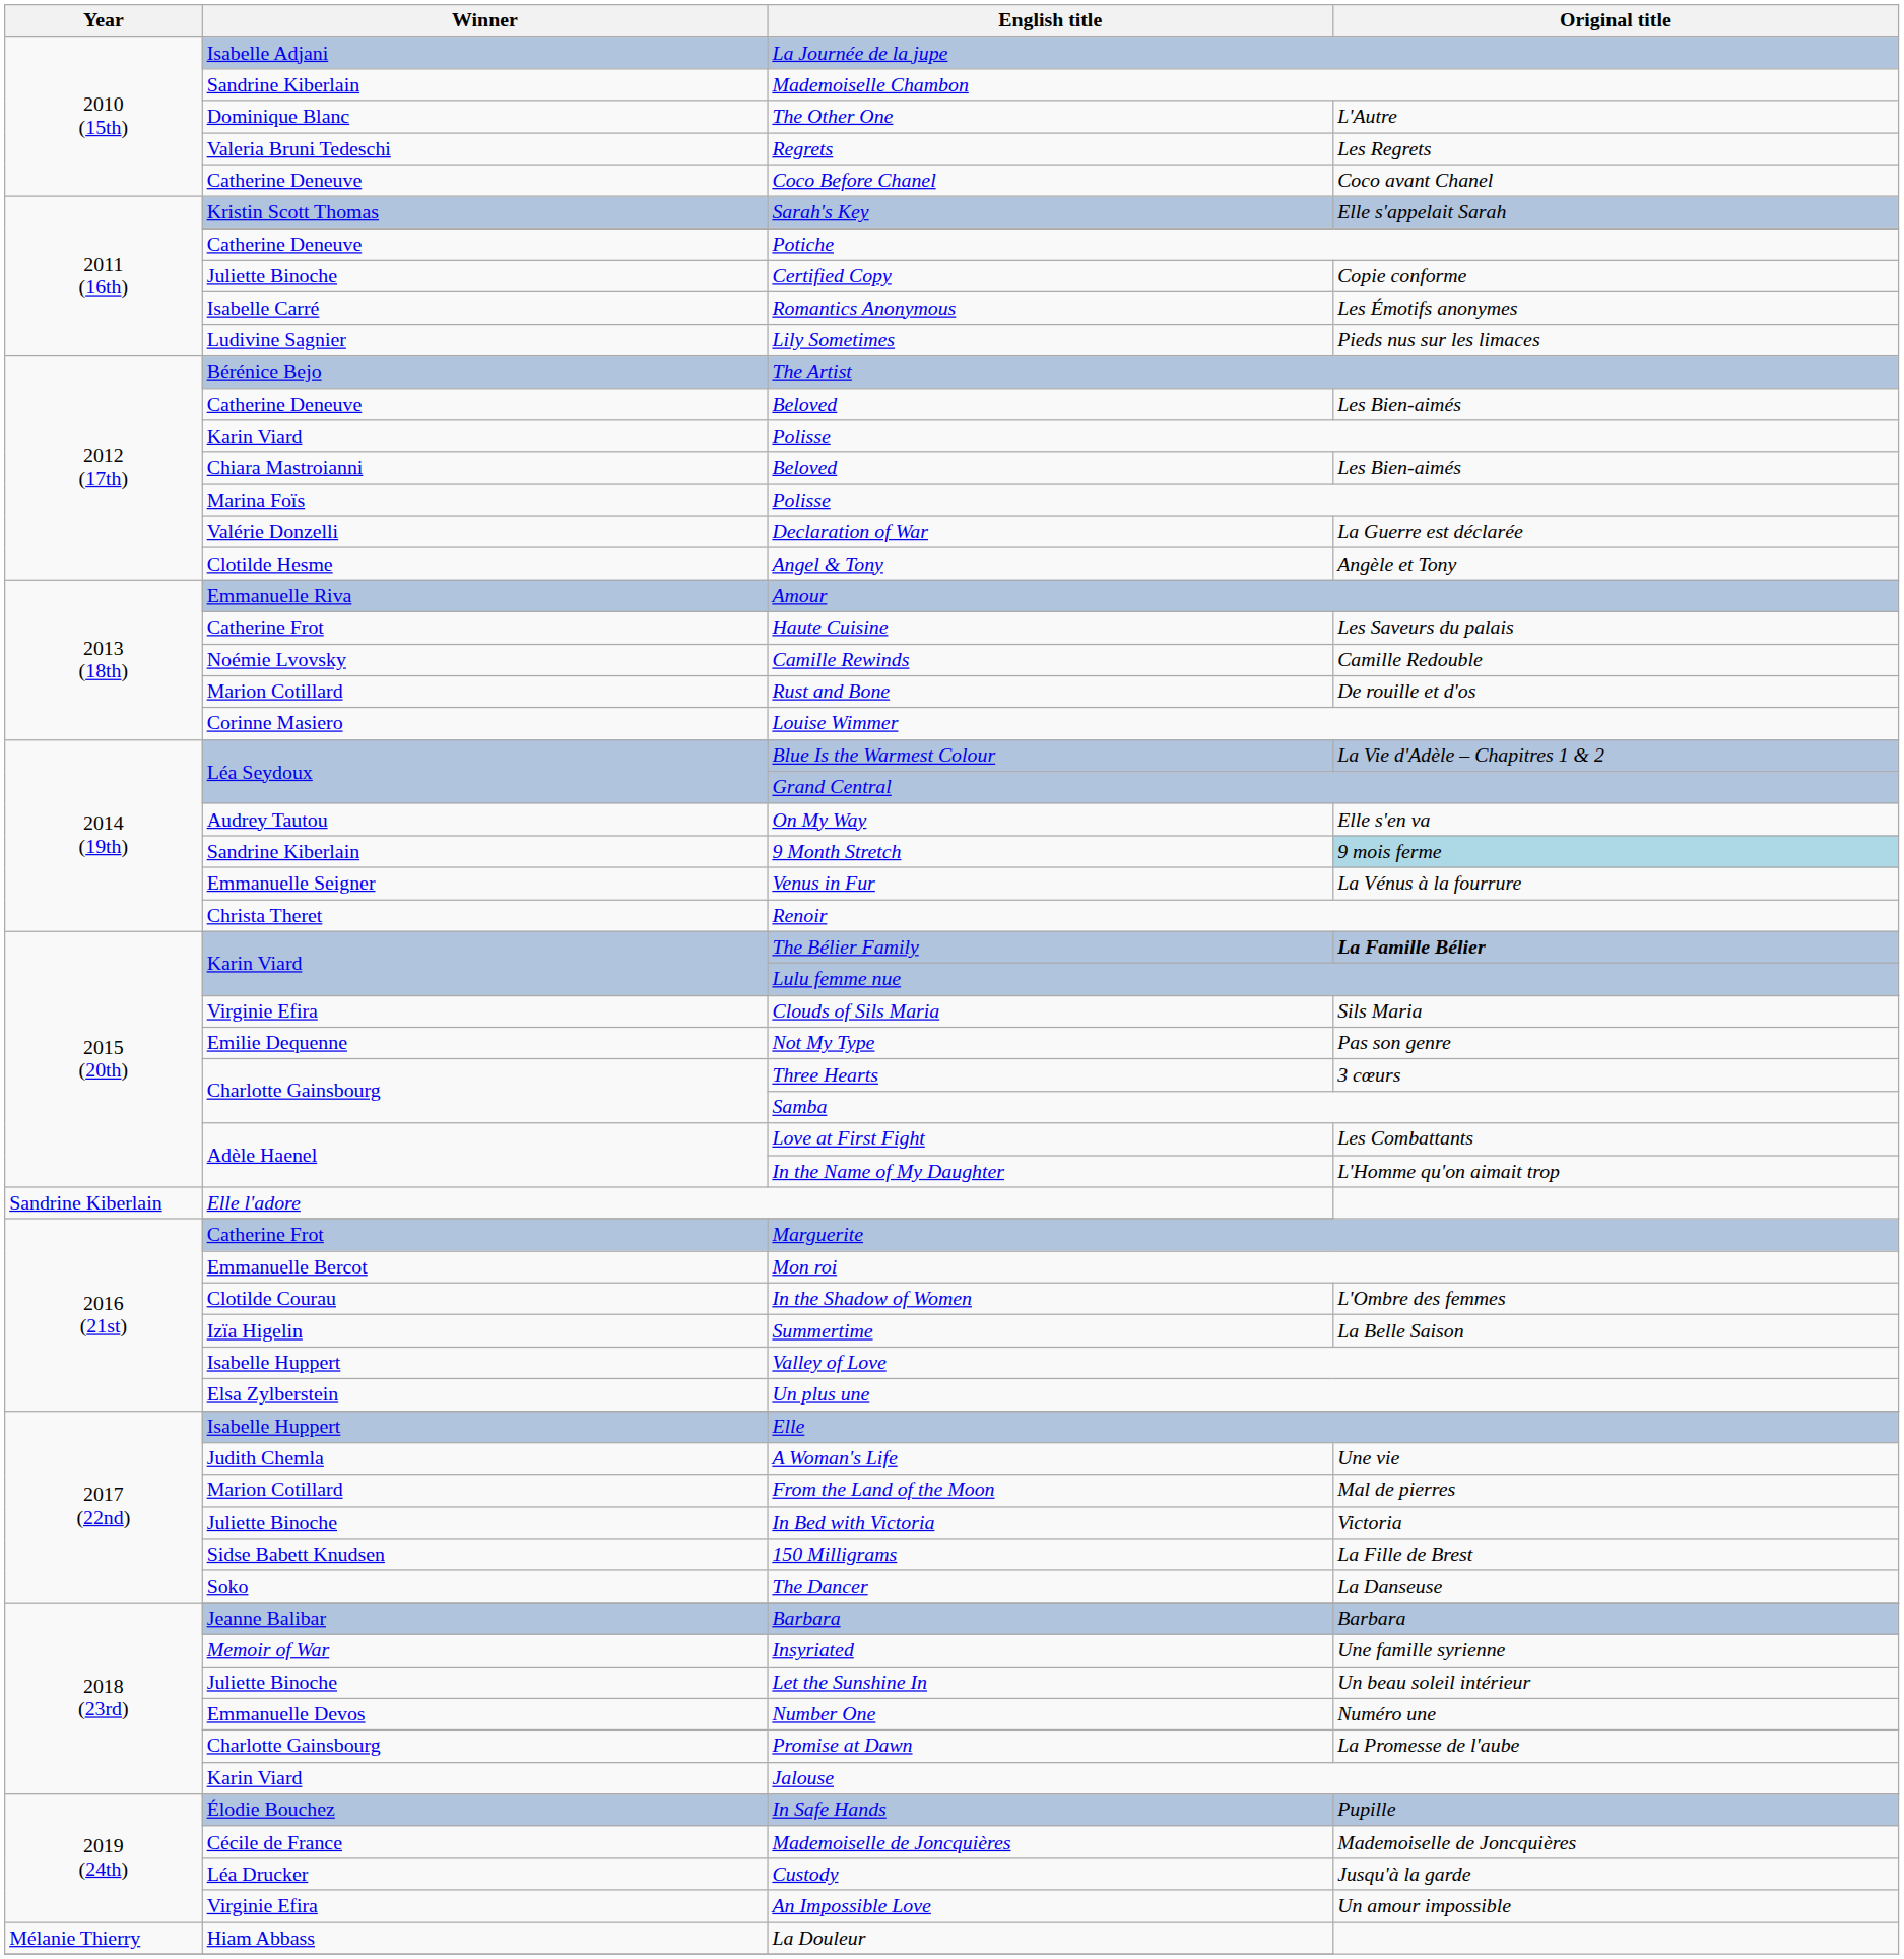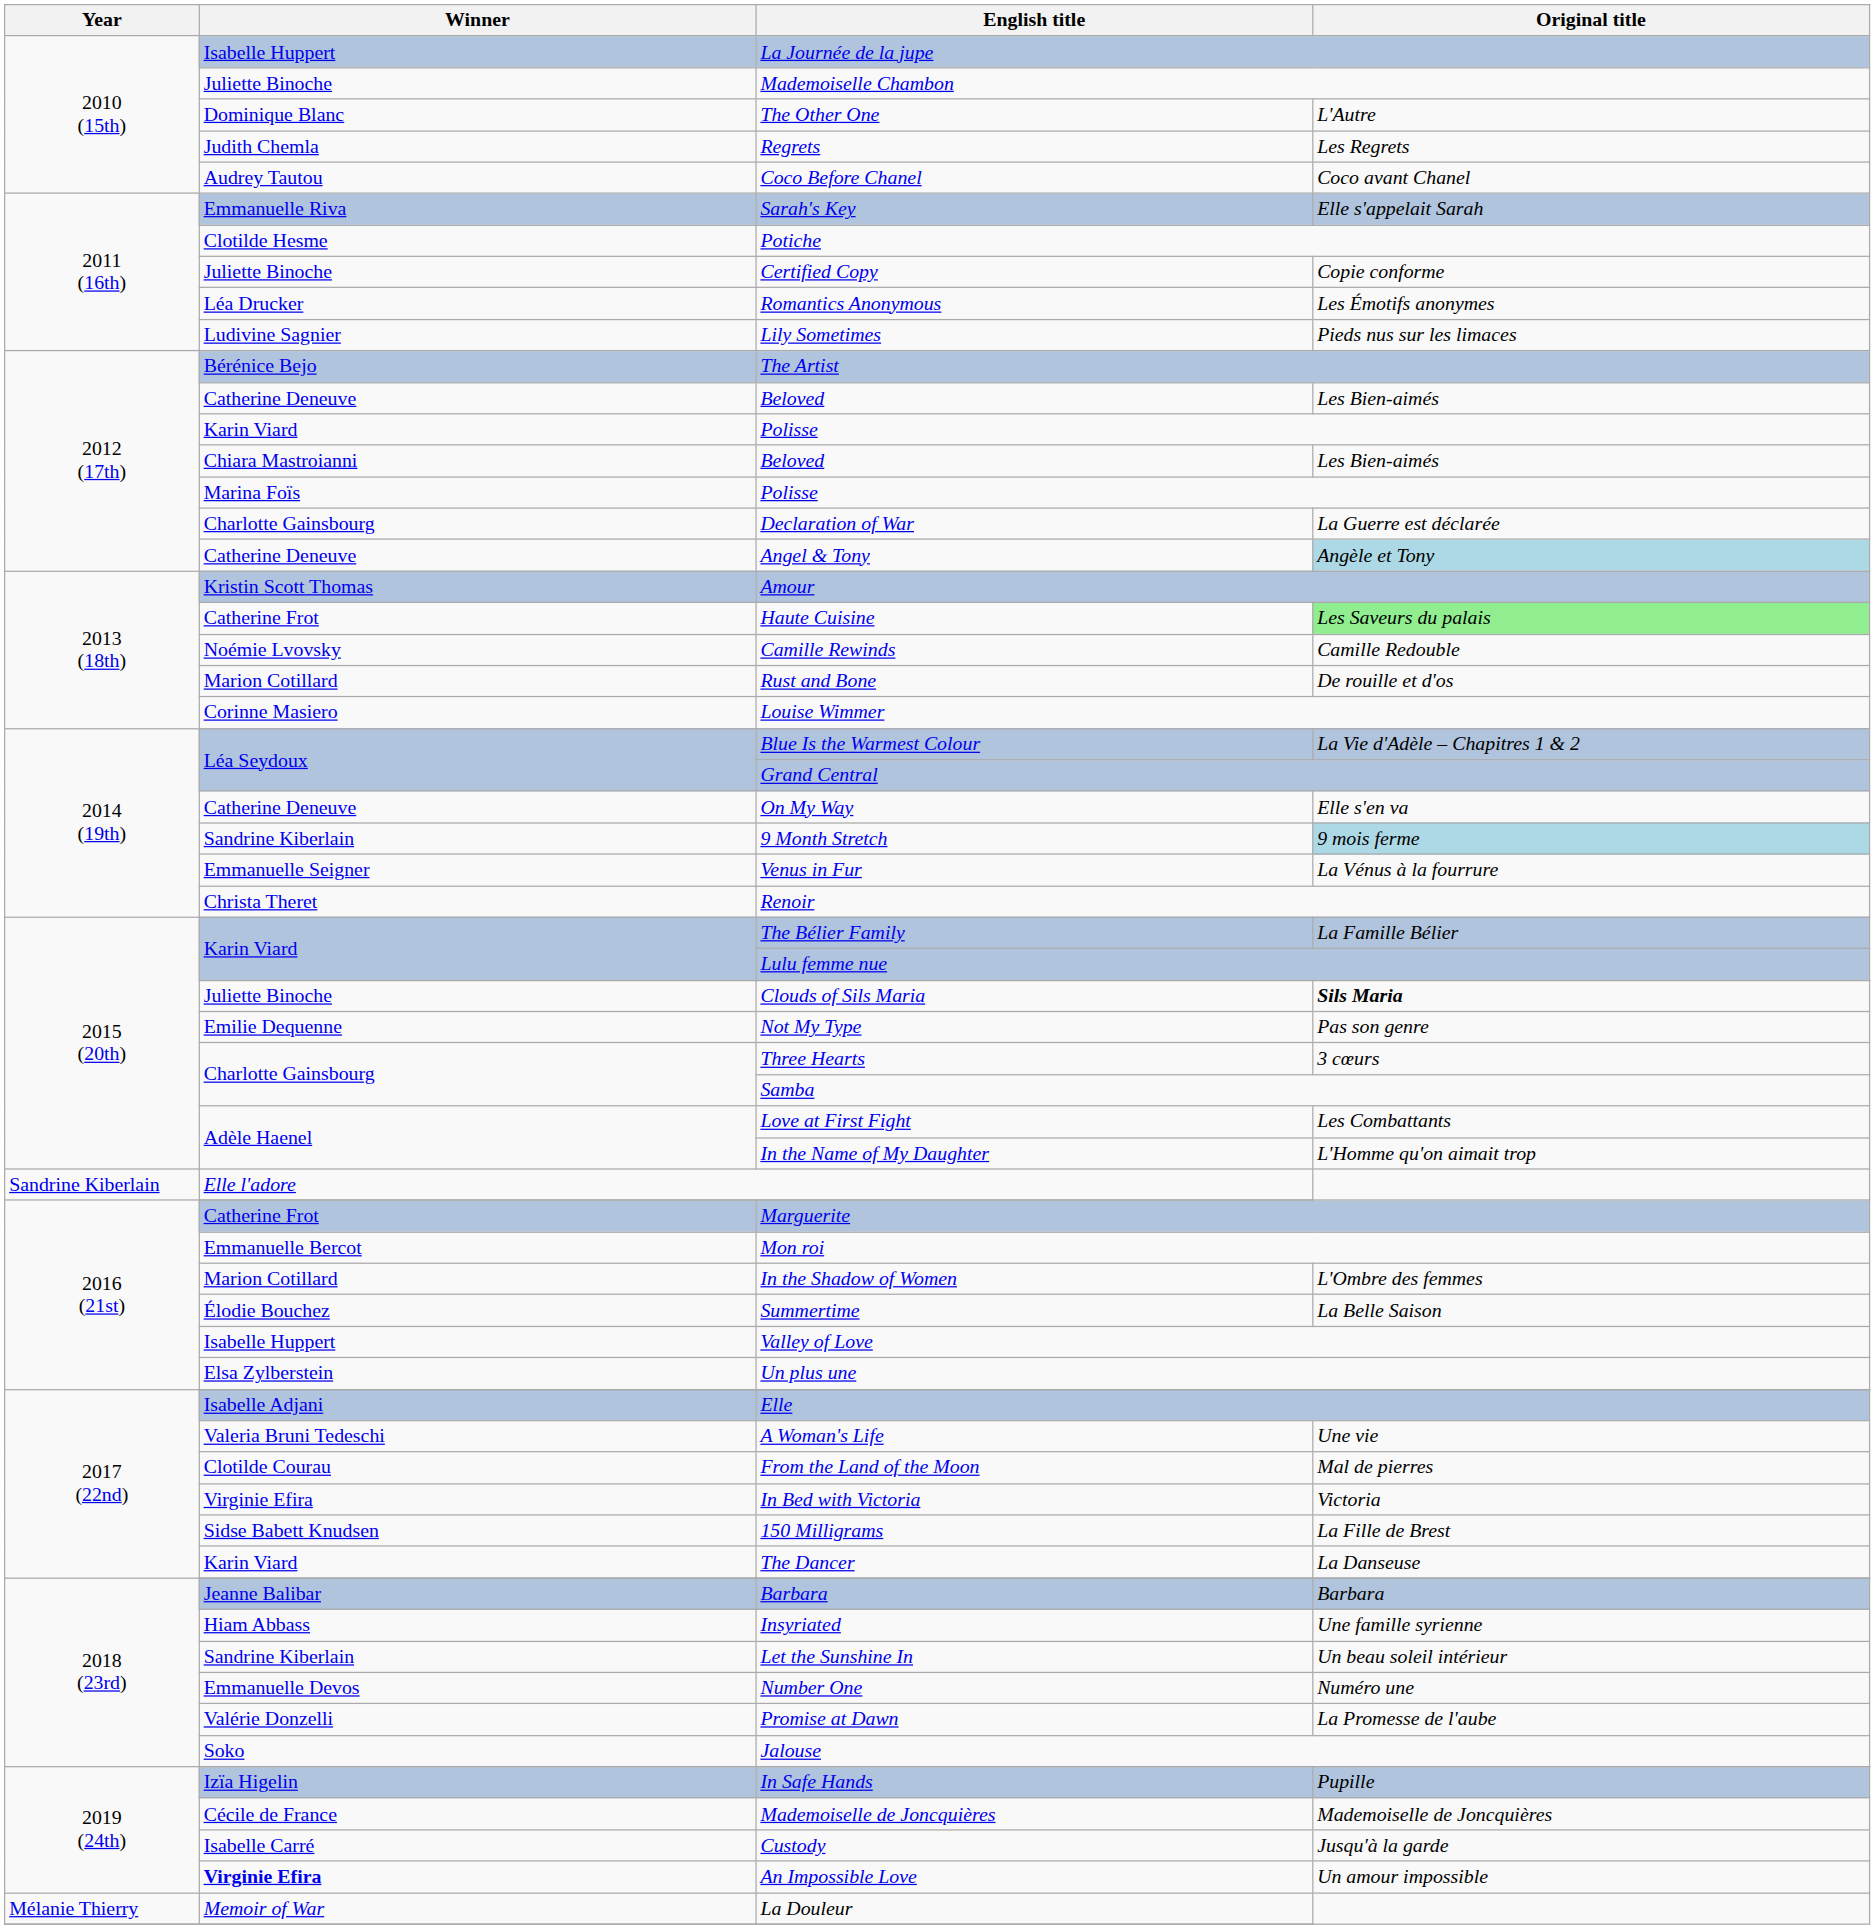La Journée de la jupe | Winner: Isabelle Adjani -> Isabelle Huppert
Mademoiselle Chambon | Winner: Sandrine Kiberlain -> Juliette Binoche
Regrets | Winner: Valeria Bruni Tedeschi -> Judith Chemla
Coco Before Chanel | Winner: Catherine Deneuve -> Audrey Tautou
Sarah's Key | Winner: Kristin Scott Thomas -> Emmanuelle Riva
Potiche | Winner: Catherine Deneuve -> Clotilde Hesme
Romantics Anonymous | Winner: Isabelle Carré -> Léa Drucker
Declaration of War | Winner: Valérie Donzelli -> Charlotte Gainsbourg
Angel & Tony | Winner: Clotilde Hesme -> Catherine Deneuve
Angel & Tony | Original title: no background -> lightblue background
Amour | Winner: Emmanuelle Riva -> Kristin Scott Thomas
Haute Cuisine | Original title: no background -> lightgreen background
On My Way | Winner: Audrey Tautou -> Catherine Deneuve
The Bélier Family | Original title: bold -> normal
Clouds of Sils Maria | Winner: Virginie Efira -> Juliette Binoche
Clouds of Sils Maria | Original title: normal -> bold
In the Shadow of Women | Winner: Clotilde Courau -> Marion Cotillard
Summertime | Winner: Izïa Higelin -> Élodie Bouchez
Elle | Winner: Isabelle Huppert -> Isabelle Adjani
A Woman's Life | Winner: Judith Chemla -> Valeria Bruni Tedeschi
From the Land of the Moon | Winner: Marion Cotillard -> Clotilde Courau
In Bed with Victoria | Winner: Juliette Binoche -> Virginie Efira
The Dancer | Winner: Soko -> Karin Viard
Insyriated | Winner: Memoir of War -> Hiam Abbass
Let the Sunshine In | Winner: Juliette Binoche -> Sandrine Kiberlain
Promise at Dawn | Winner: Charlotte Gainsbourg -> Valérie Donzelli
Jalouse | Winner: Karin Viard -> Soko
In Safe Hands | Winner: Élodie Bouchez -> Izïa Higelin
Custody | Winner: Léa Drucker -> Isabelle Carré
An Impossible Love | Winner: normal -> bold
La Douleur | Winner: Hiam Abbass -> Memoir of War
